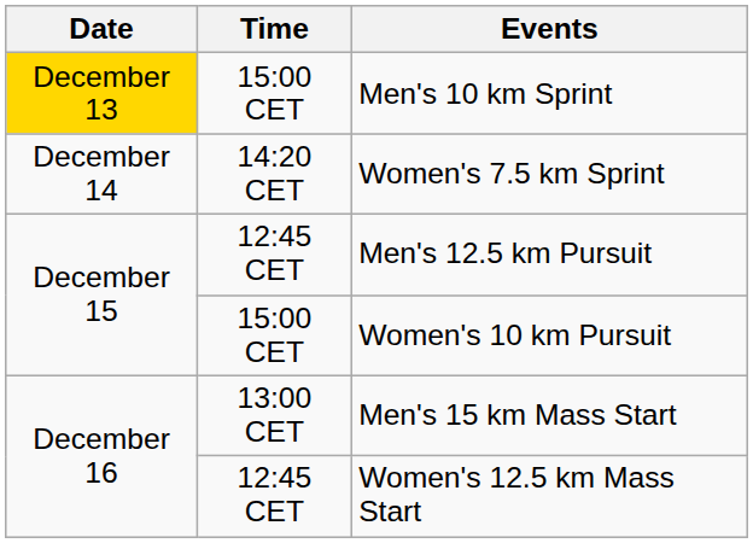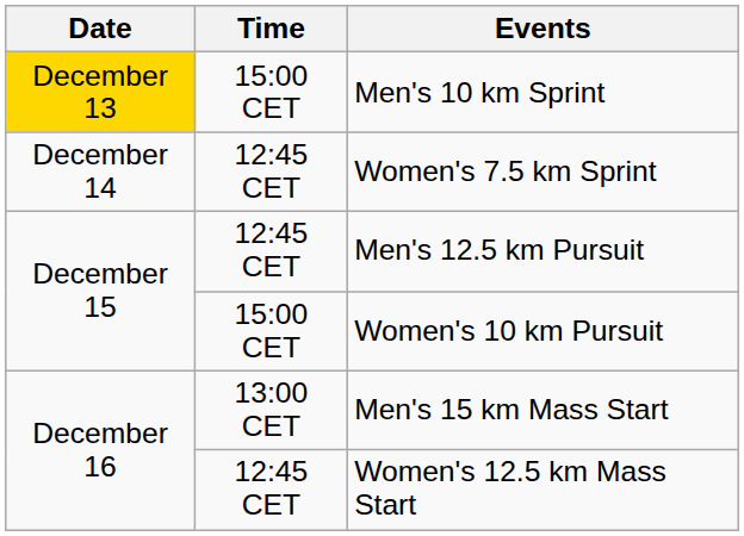Women's 7.5 km Sprint | Time: 14:20 CET -> 12:45 CET
